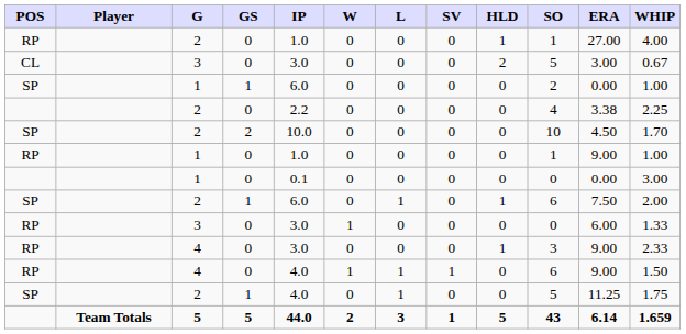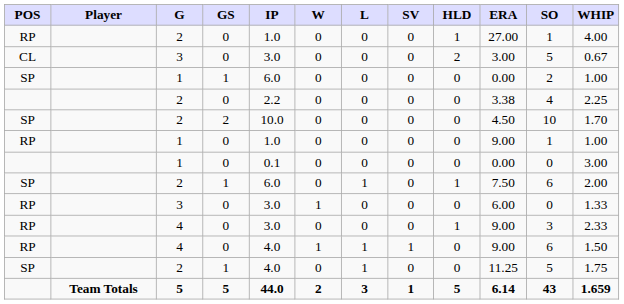columns swapped: ERA <-> SO
